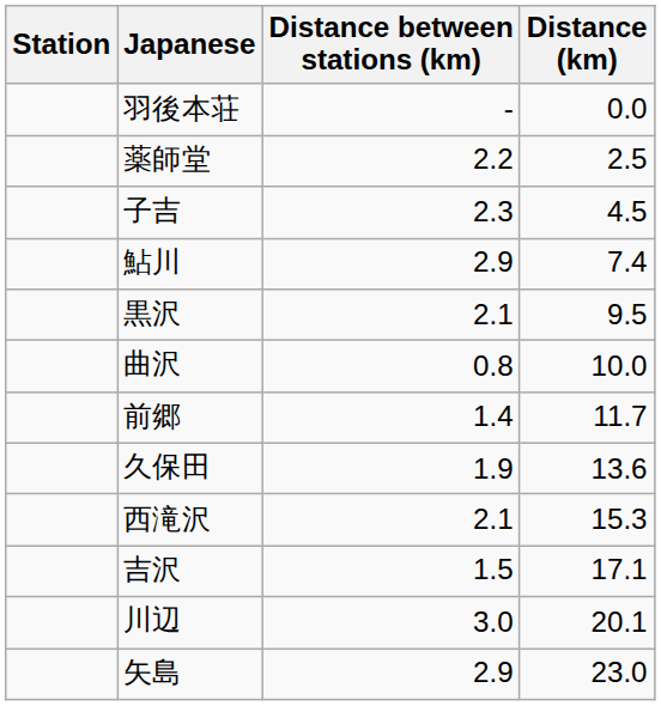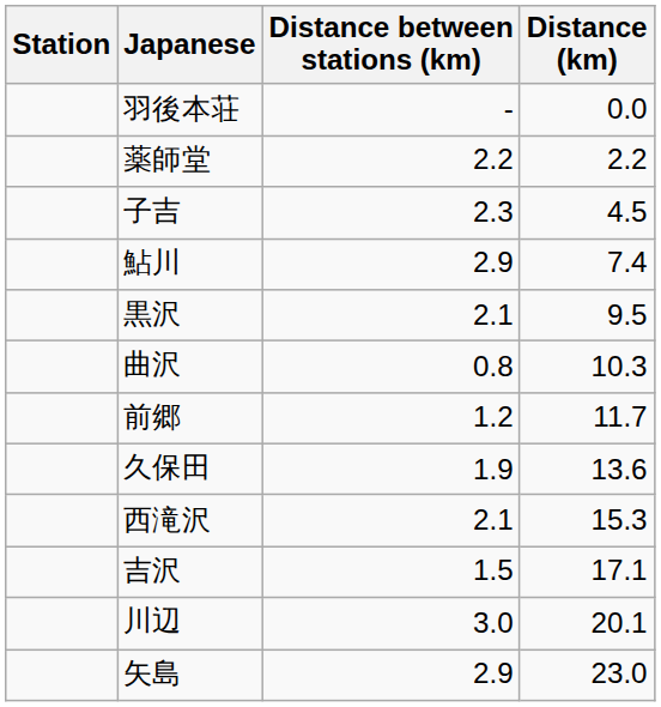薬師堂 | Distance (km): 2.5 -> 2.2
曲沢 | Distance (km): 10.0 -> 10.3
前郷 | Distance between stations (km): 1.4 -> 1.2
